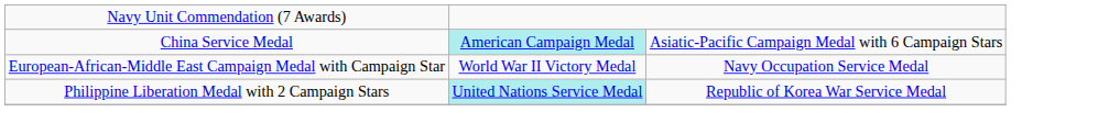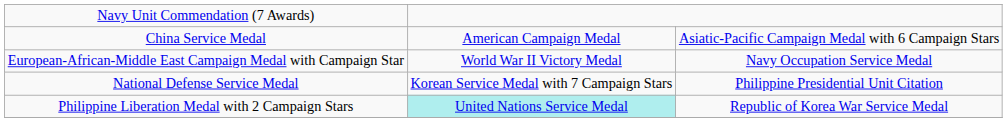China Service Medal | column 2: paleturquoise background -> no background
+ row: National Defense Service Medal | Korean Service Medal with 7 Campaign Stars | Philippine Presidential Unit Citation
